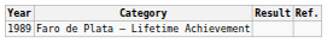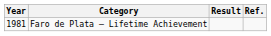Faro de Plata – Lifetime Achievement | Year: 1989 -> 1981
